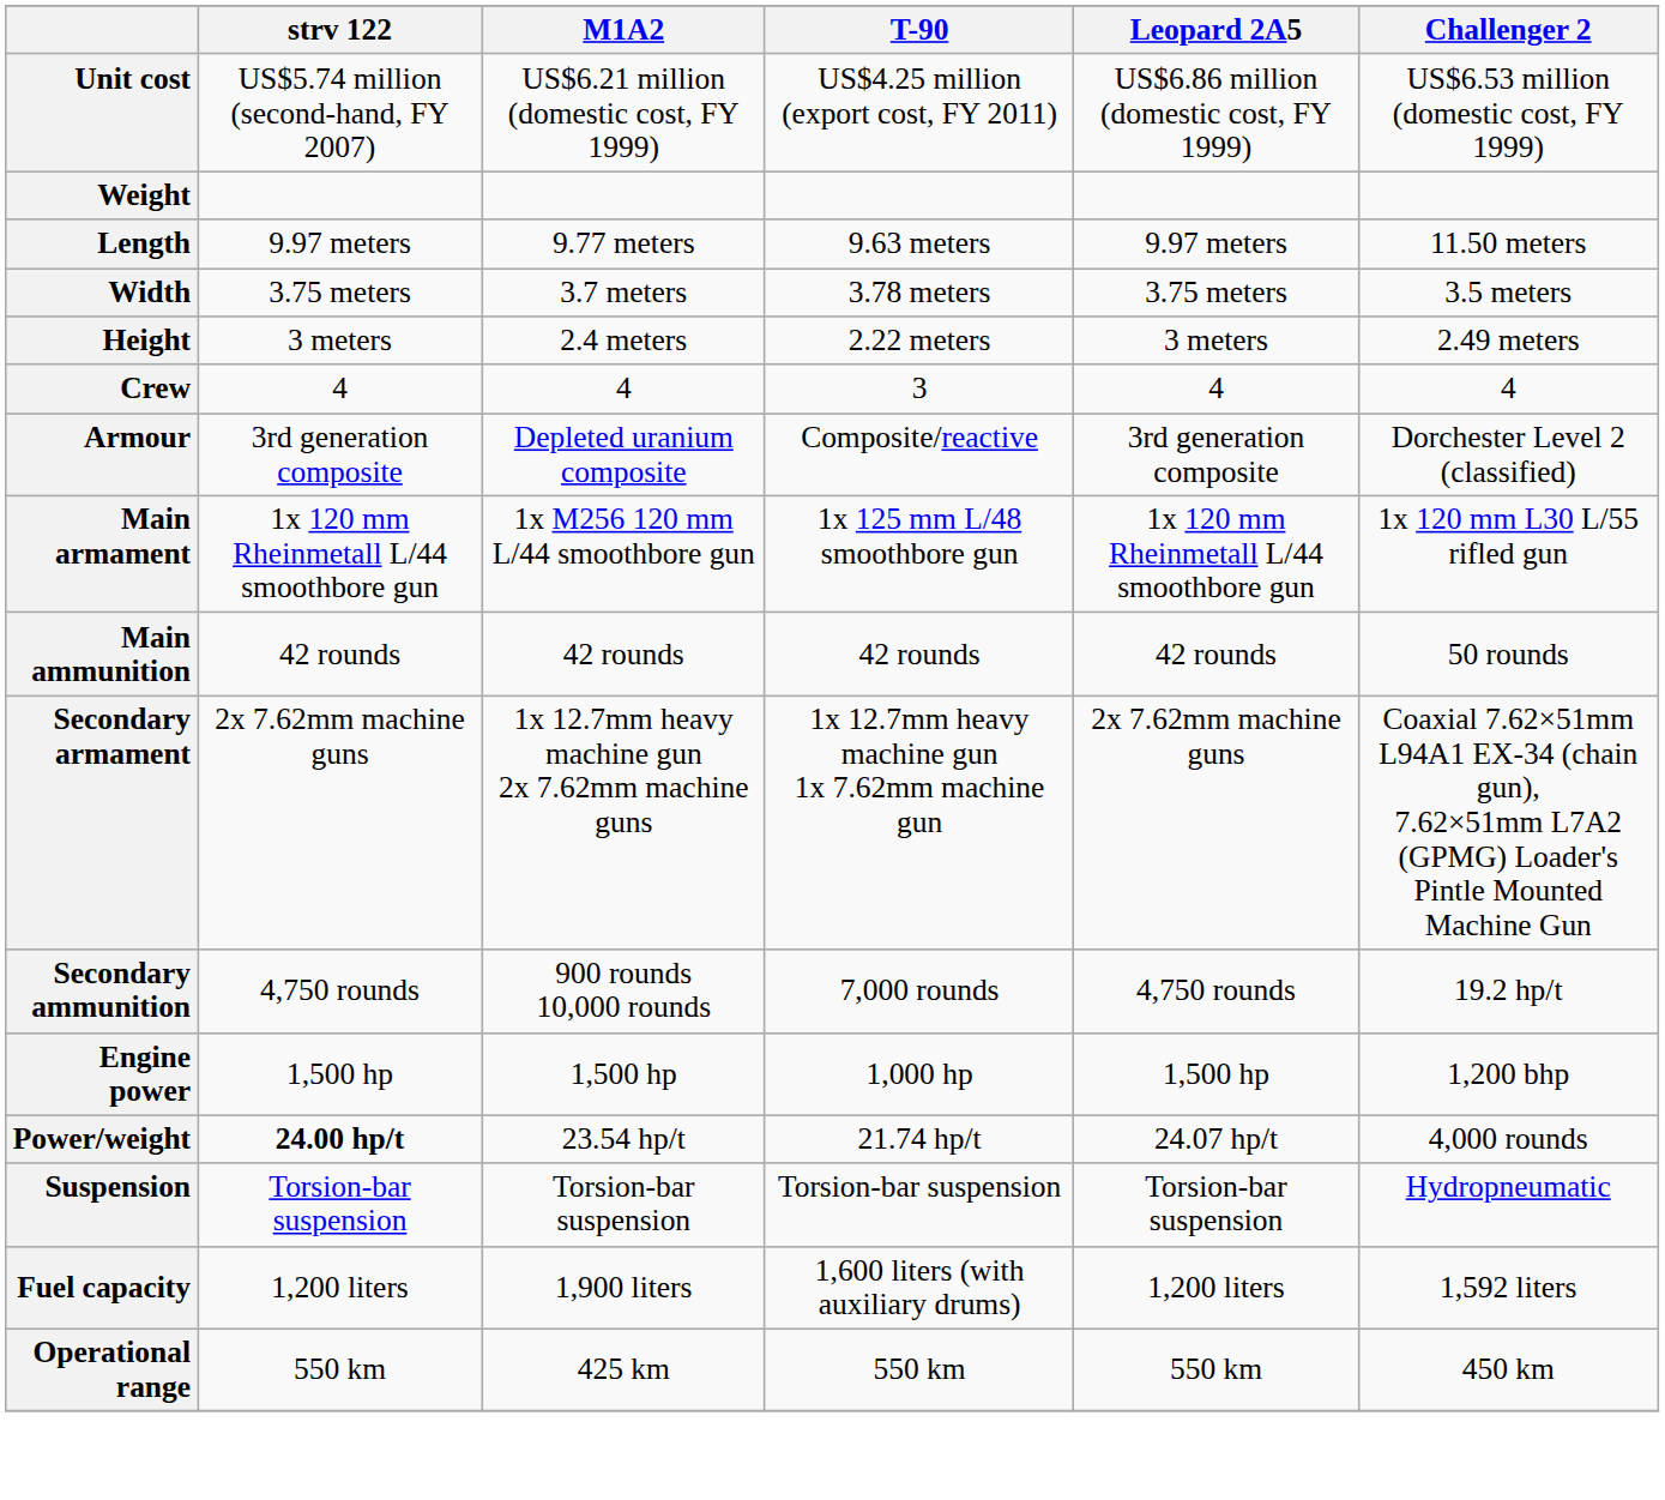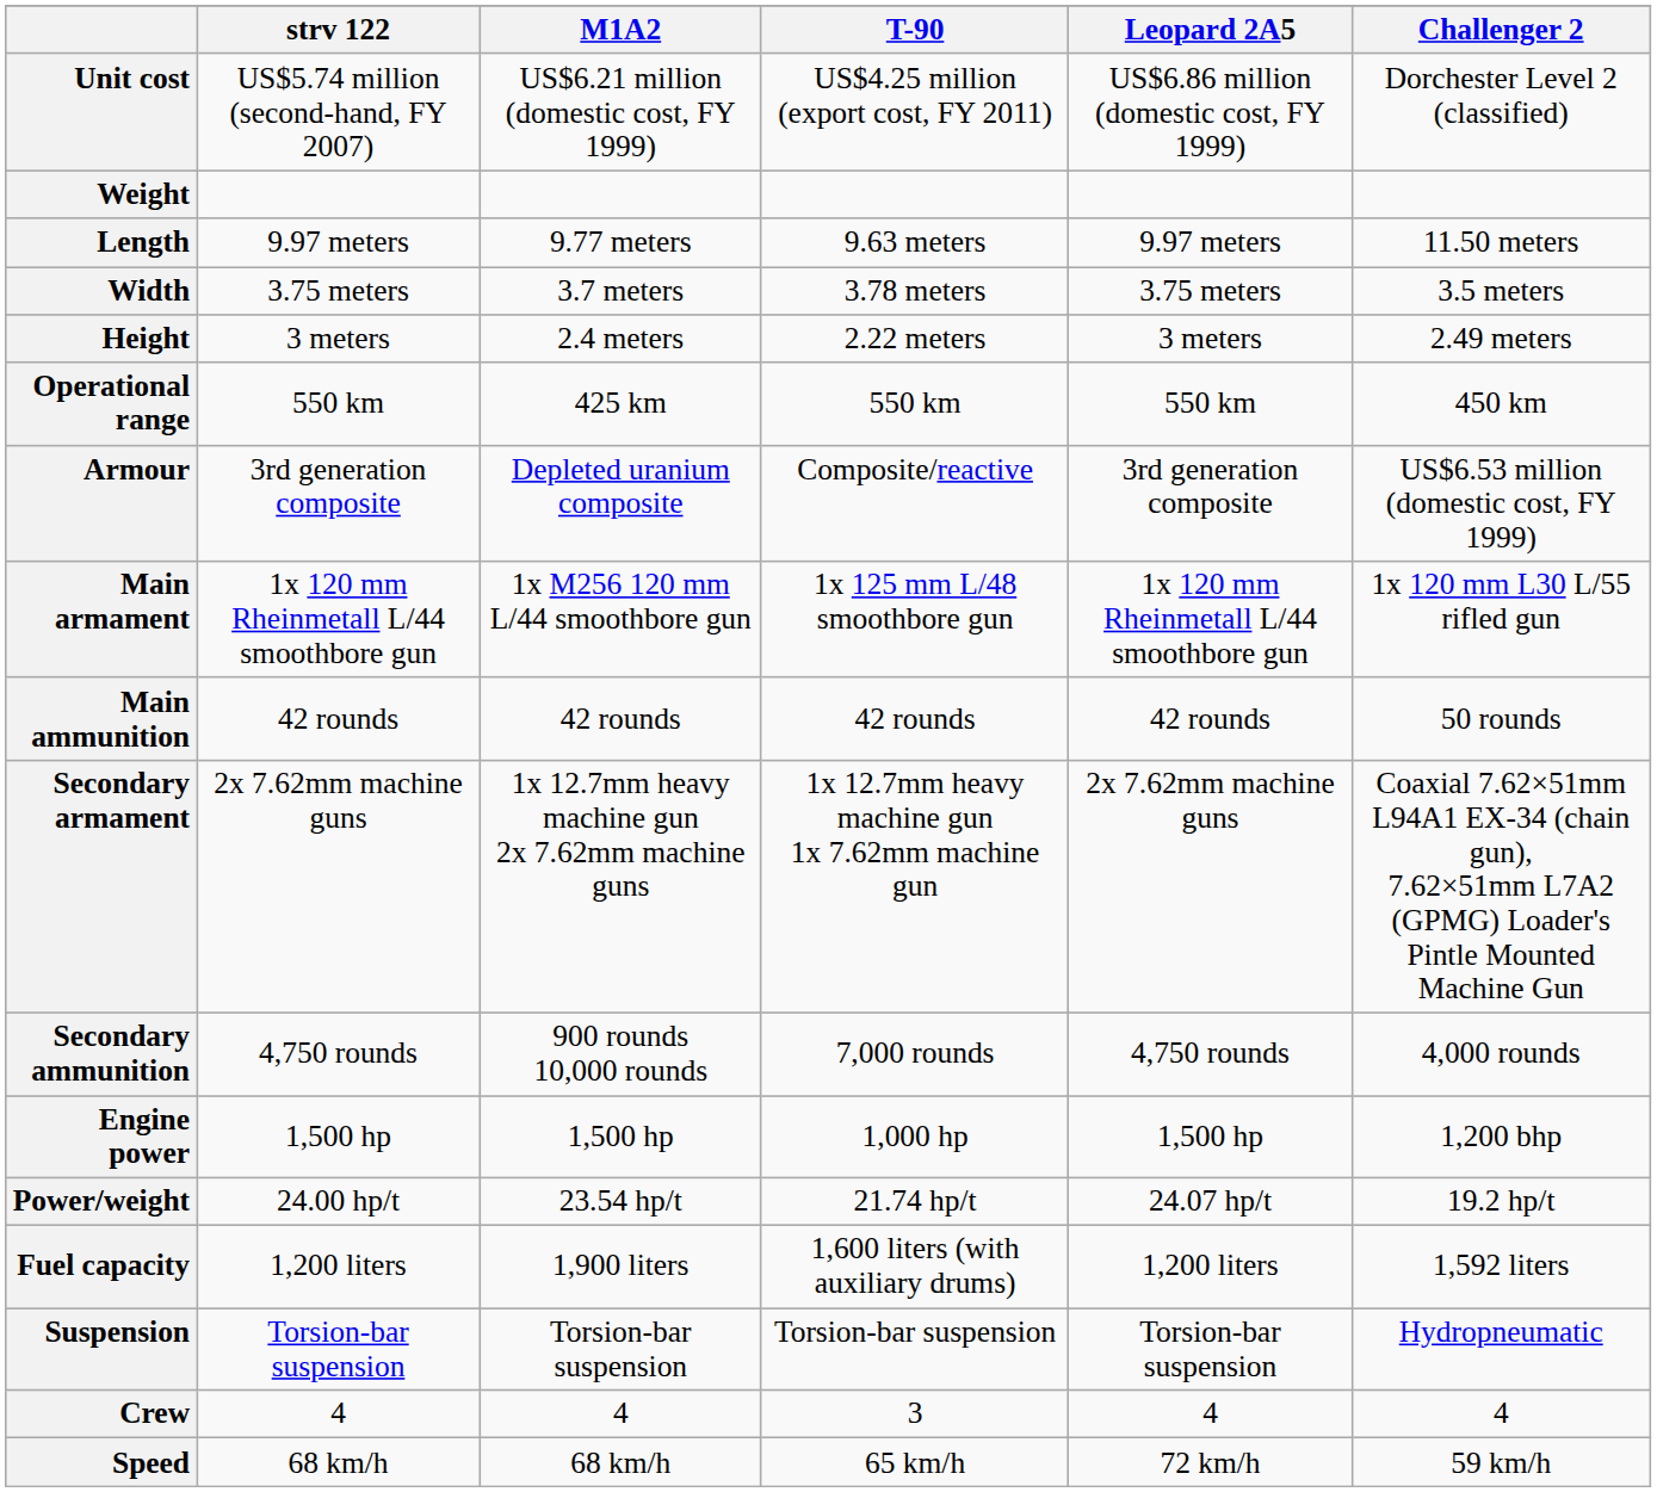Unit cost | Challenger 2: US$6.53 million (domestic cost, FY 1999) -> Dorchester Level 2 (classified)
rows swapped: Crew <-> Operational range
Armour | Challenger 2: Dorchester Level 2 (classified) -> US$6.53 million (domestic cost, FY 1999)
Secondary ammunition | Challenger 2: 19.2 hp/t -> 4,000 rounds
Power/weight | strv 122: bold -> normal
Power/weight | Challenger 2: 4,000 rounds -> 19.2 hp/t
rows swapped: Suspension <-> Fuel capacity
+ row: Speed | 68 km/h | 68 km/h | 65 km/h | 72 km/h | 59 km/h
